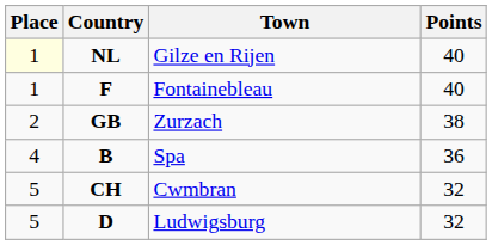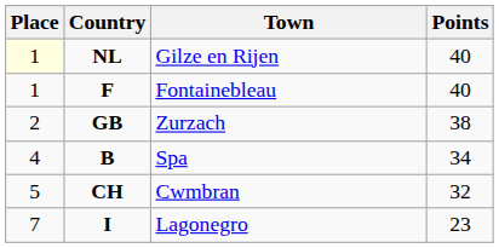Spa | Points: 36 -> 34
- row: 5 | D | Ludwigsburg | 32
+ row: 7 | I | Lagonegro | 23
